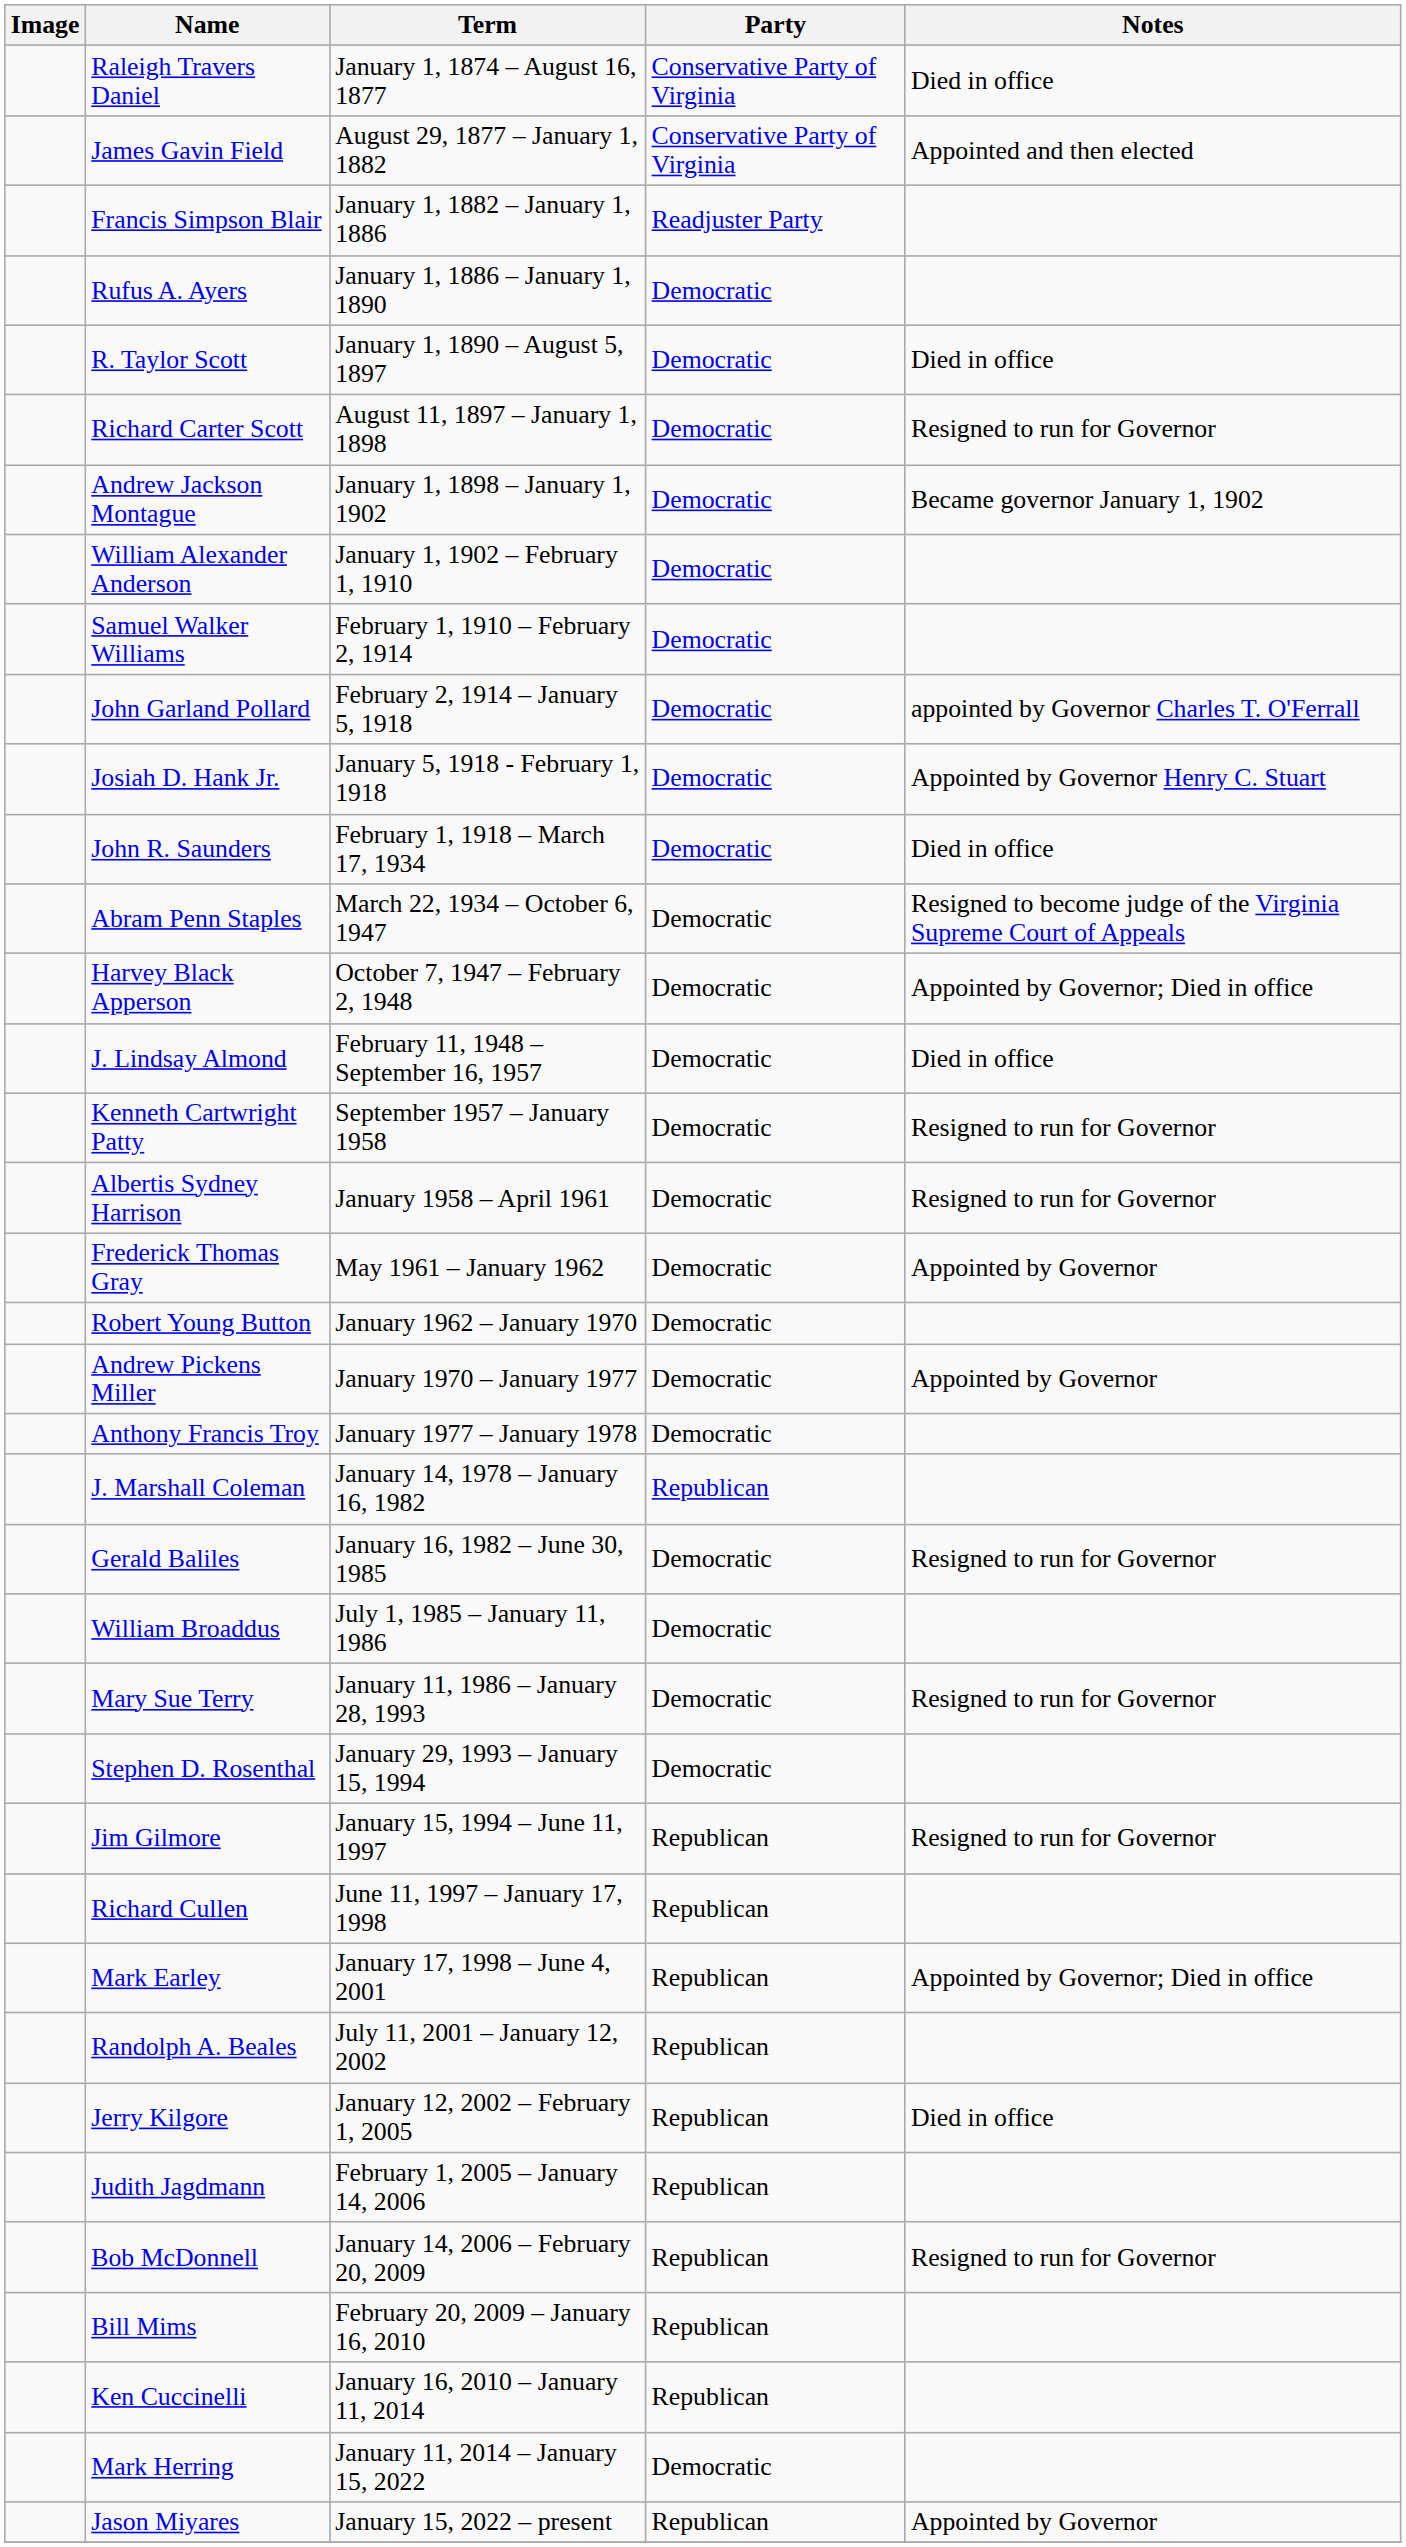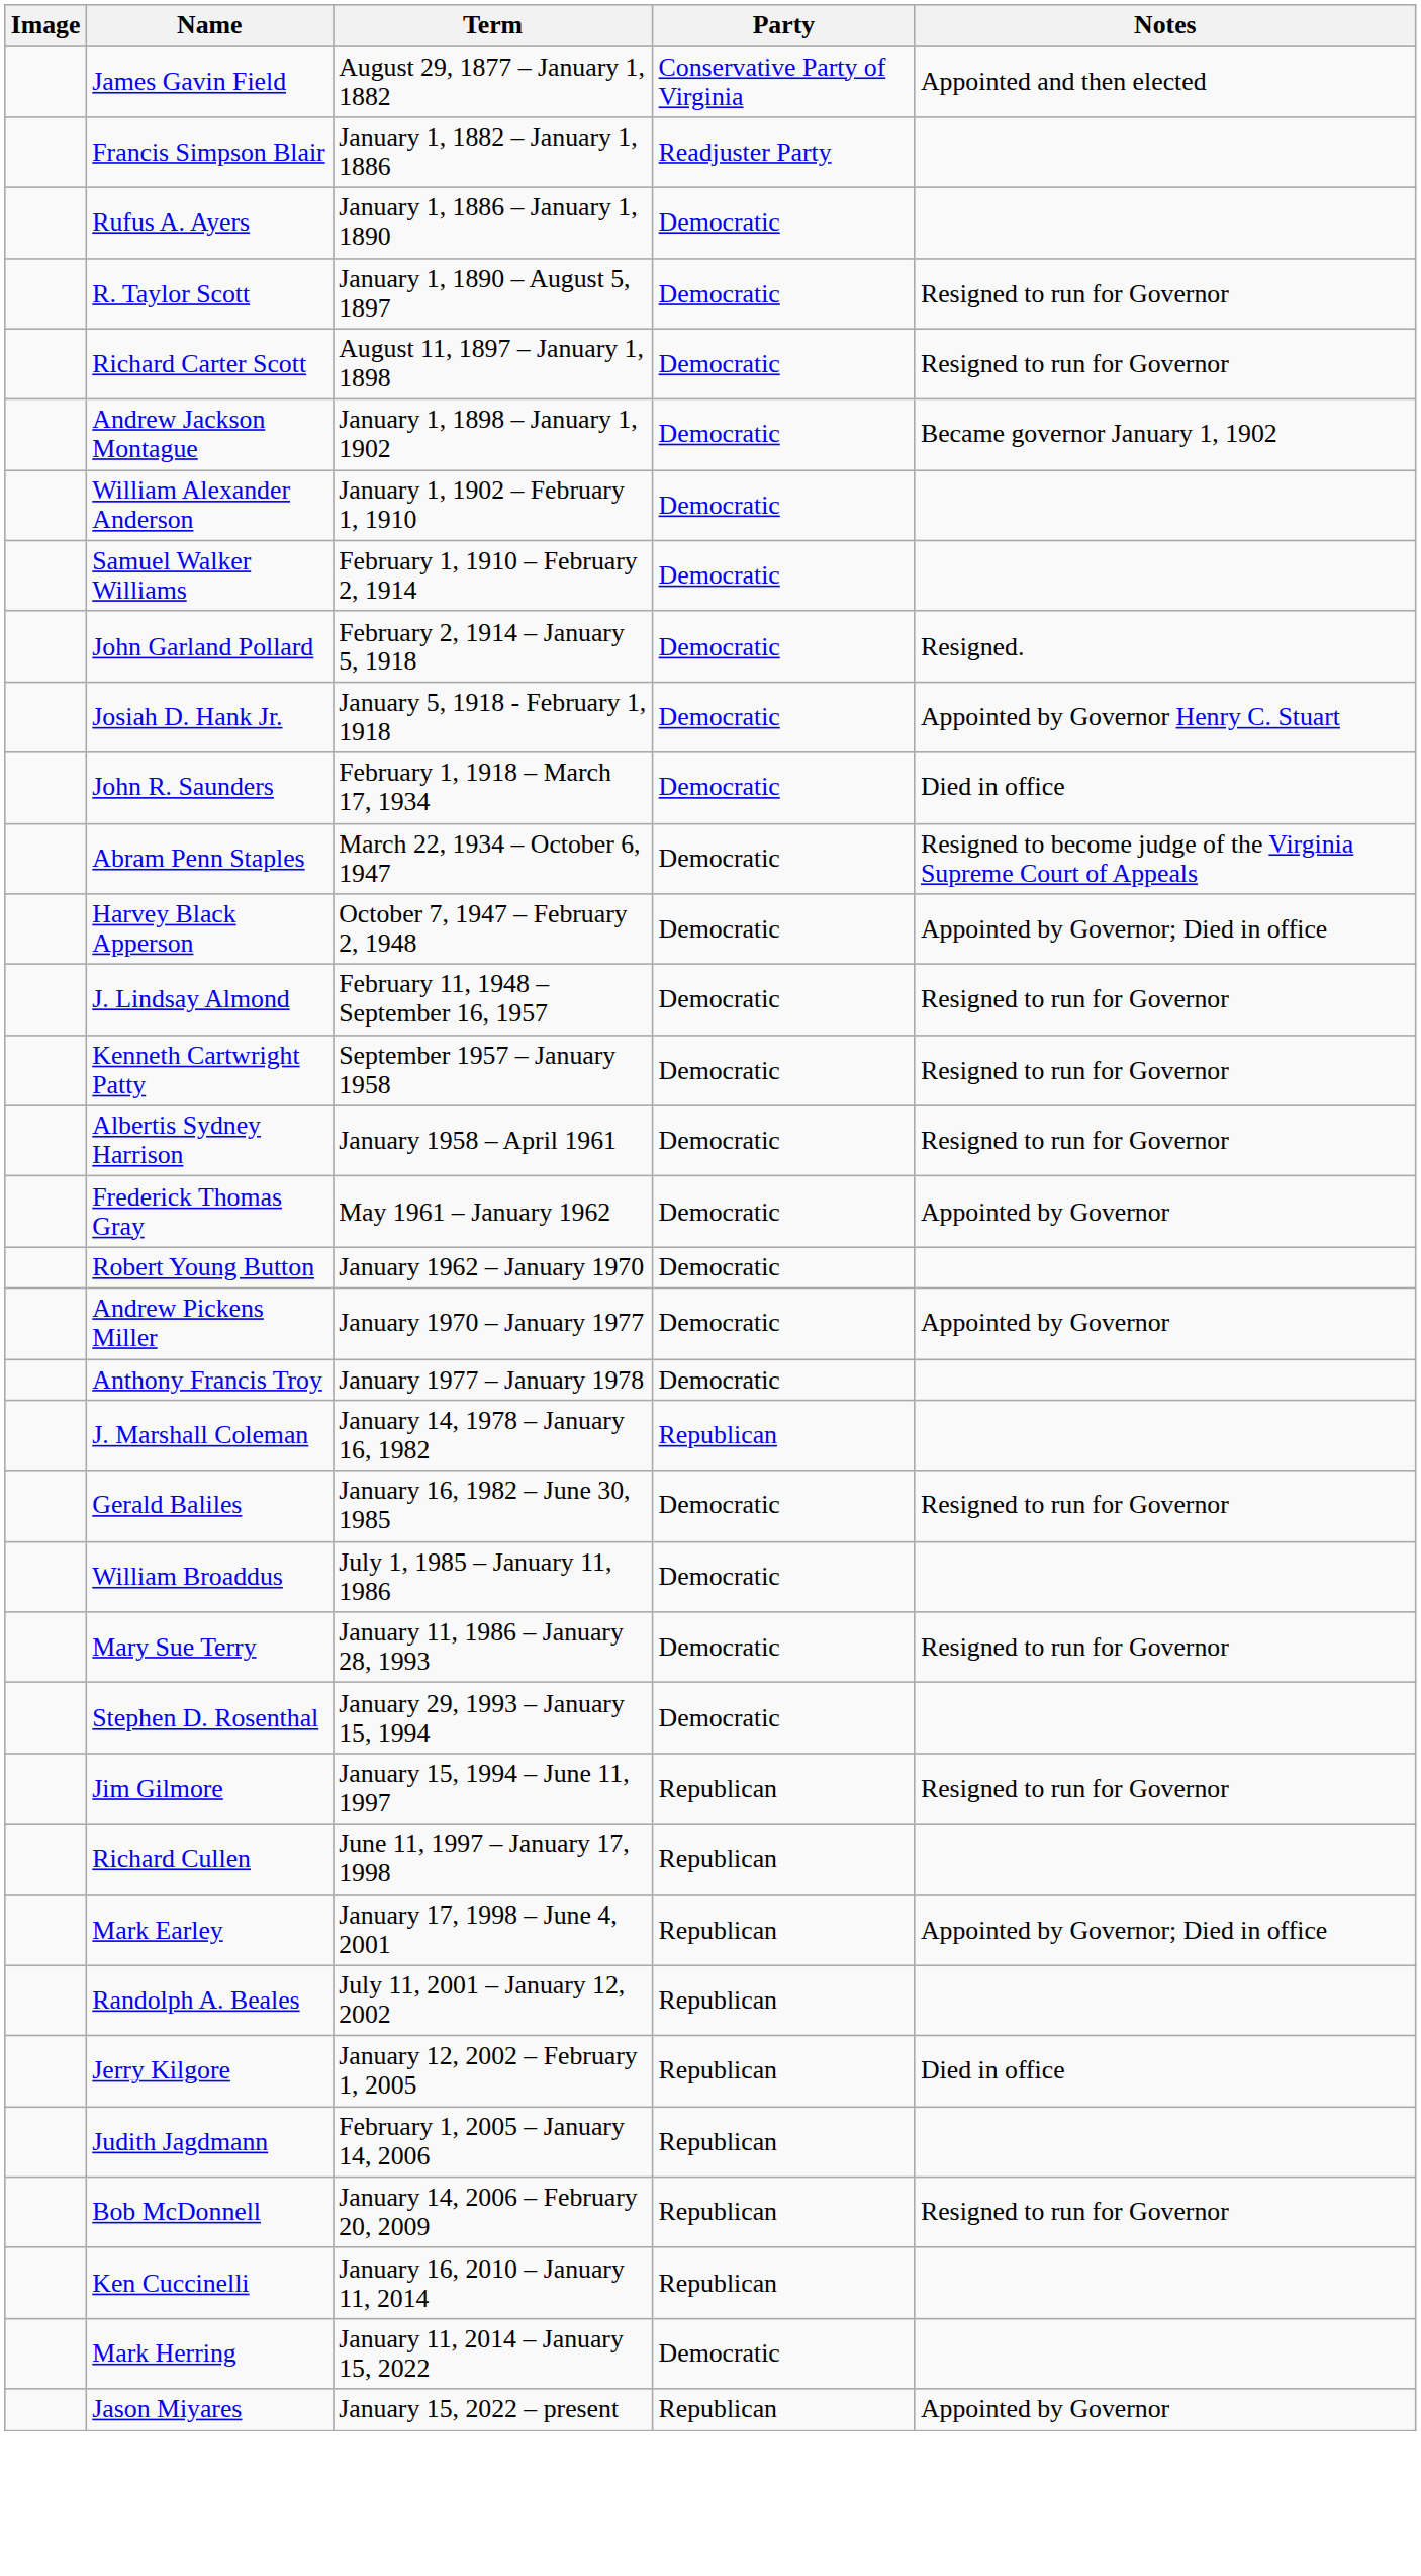- row: Raleigh Travers Daniel | January 1, 1874 – August 16, 1877 | Conservative Party of Virginia | Died in office
R. Taylor Scott | Notes: Died in office -> Resigned to run for Governor
John Garland Pollard | Notes: appointed by Governor Charles T. O'Ferrall -> Resigned.
J. Lindsay Almond | Notes: Died in office -> Resigned to run for Governor
- row: Bill Mims | February 20, 2009 – January 16, 2010 | Republican
